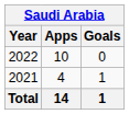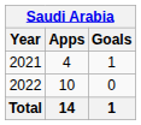rows swapped: 2021 <-> 2022
